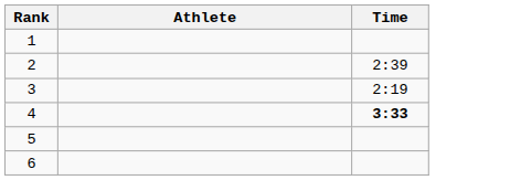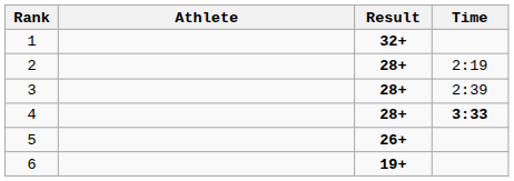+ column: Result | 32+ | 28+ | 28+ | 28+ | 26+ | 19+
2 | Time: 2:39 -> 2:19
3 | Time: 2:19 -> 2:39
